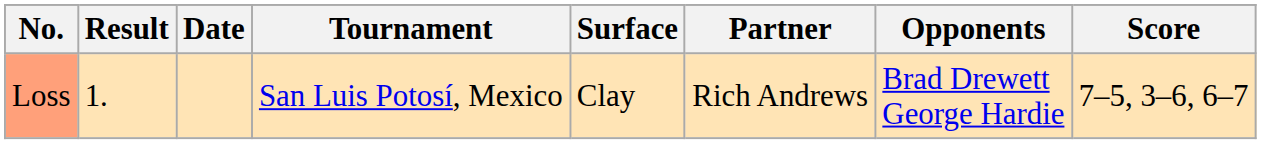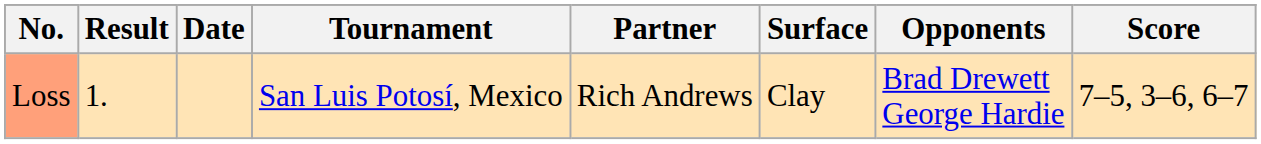columns swapped: Surface <-> Partner
